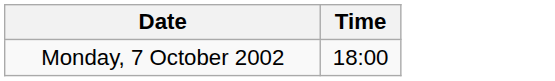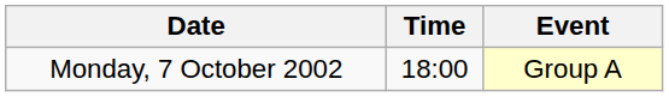+ column: Event | Group A
